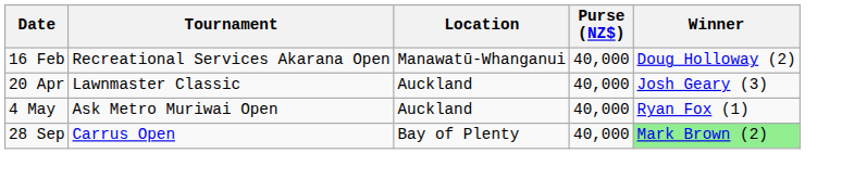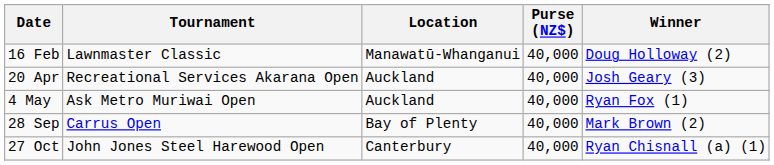16 Feb | Tournament: Recreational Services Akarana Open -> Lawnmaster Classic
20 Apr | Tournament: Lawnmaster Classic -> Recreational Services Akarana Open
28 Sep | Winner: lightgreen background -> no background
+ row: 27 Oct | John Jones Steel Harewood Open | Canterbury | 40,000 | Ryan Chisnall (a) (1)
